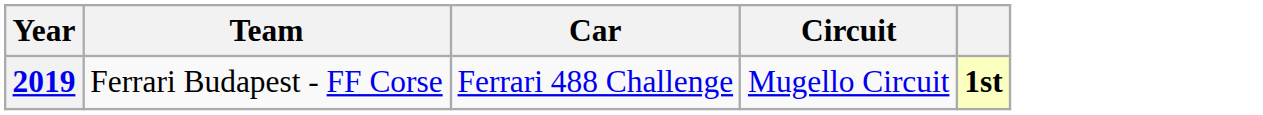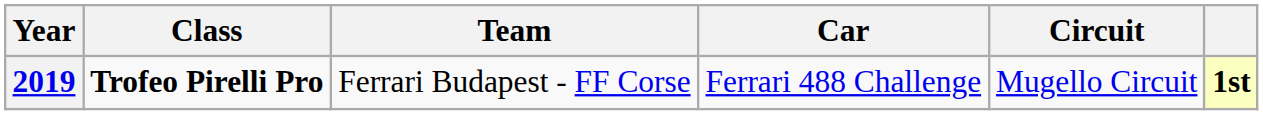+ column: Class | Trofeo Pirelli Pro
